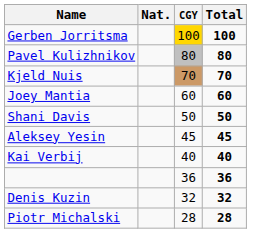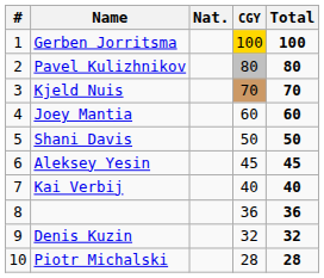+ column: # | 1 | 2 | 3 | 4 | 5 | 6 | 7 | 8 | 9 | 10
